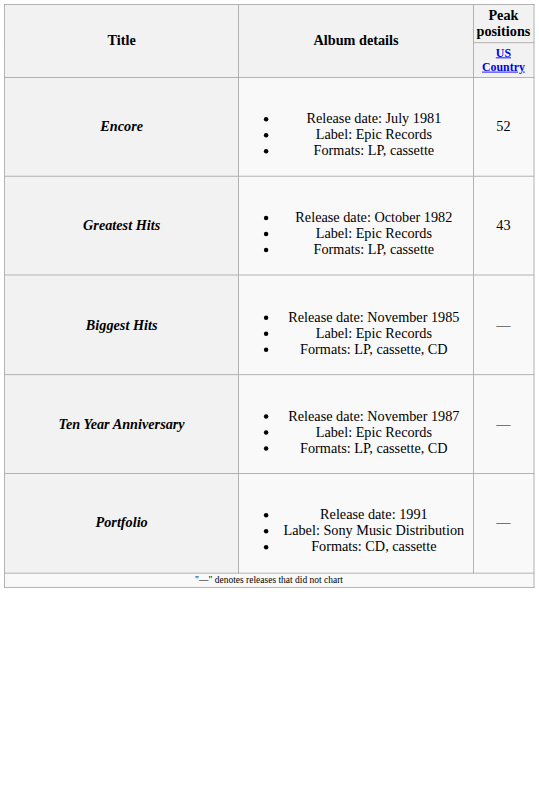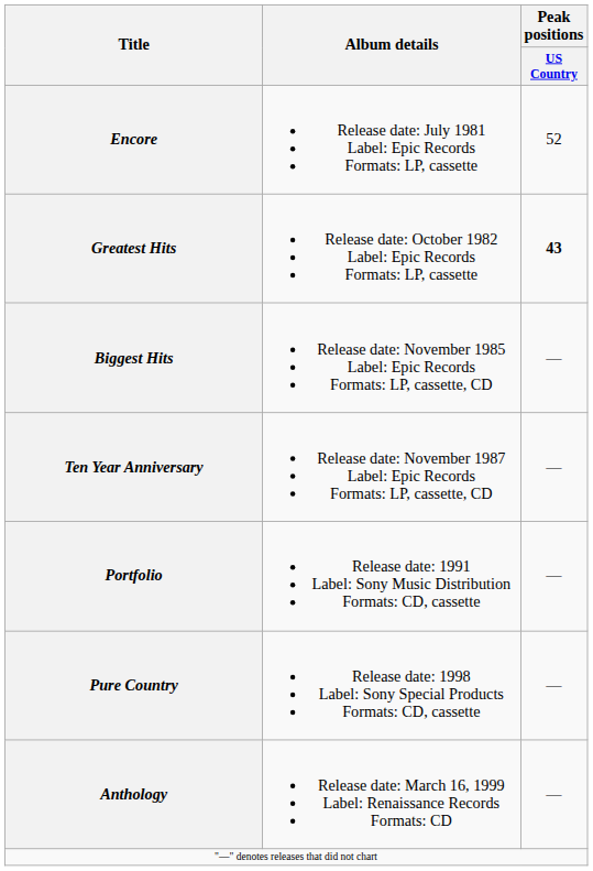Greatest Hits | Peak positions / US Country: normal -> bold
+ row: Pure Country | Release date: 1998 Label: Sony Special Products Formats: CD, cassette | —
+ row: Anthology | Release date: March 16, 1999 Label: Renaissance Records Formats: CD | —
